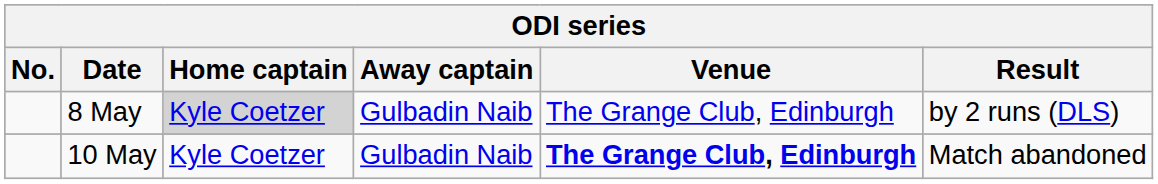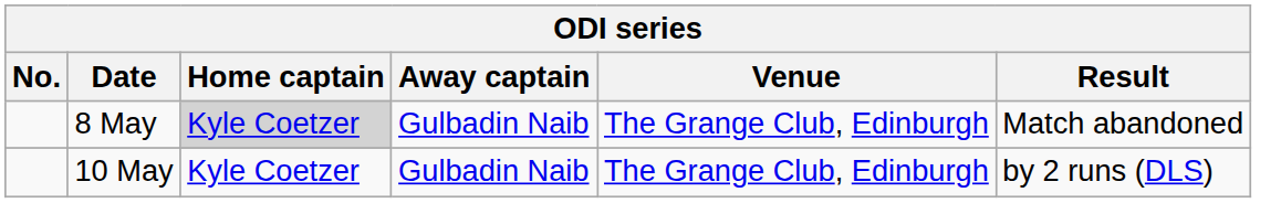8 May | Result: by 2 runs (DLS) -> Match abandoned
10 May | Venue: bold -> normal
10 May | Result: Match abandoned -> by 2 runs (DLS)
